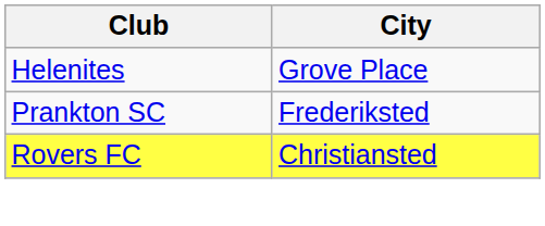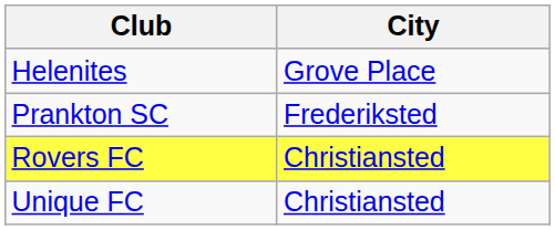+ row: Unique FC | Christiansted
